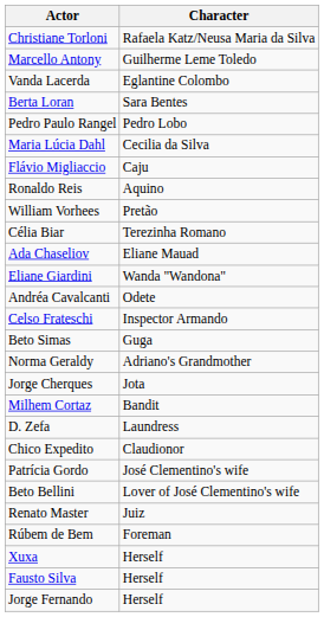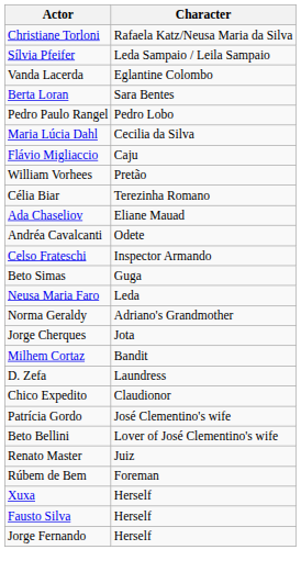+ row: Sílvia Pfeifer | Leda Sampaio / Leila Sampaio
- row: Marcello Antony | Guilherme Leme Toledo
- row: Ronaldo Reis | Aquino
- row: Eliane Giardini | Wanda "Wandona"
+ row: Neusa Maria Faro | Leda
